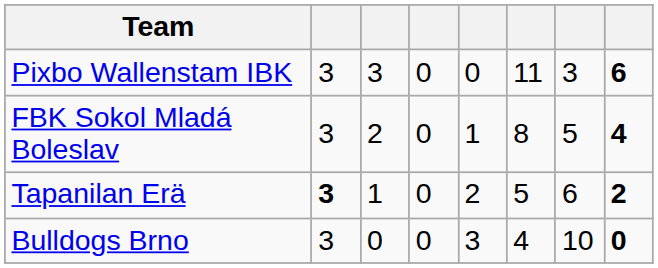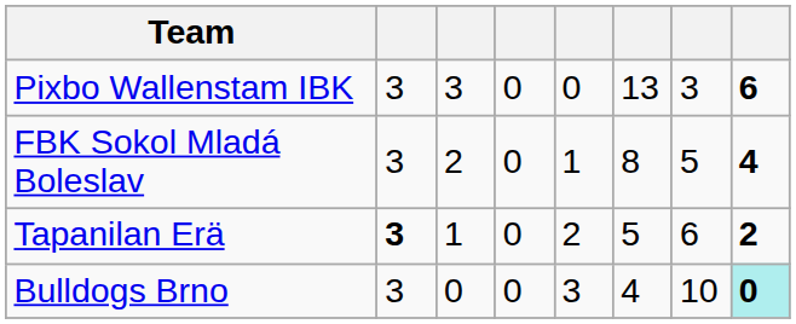Pixbo Wallenstam IBK | column 6: 11 -> 13
Bulldogs Brno | column 8: no background -> paleturquoise background
